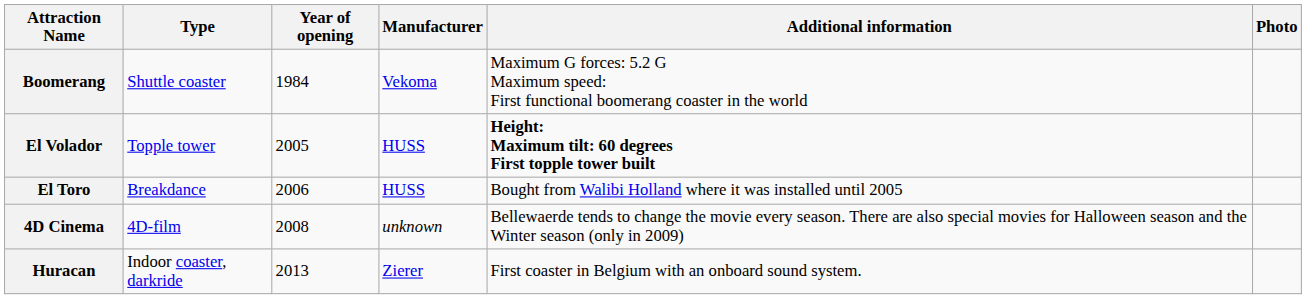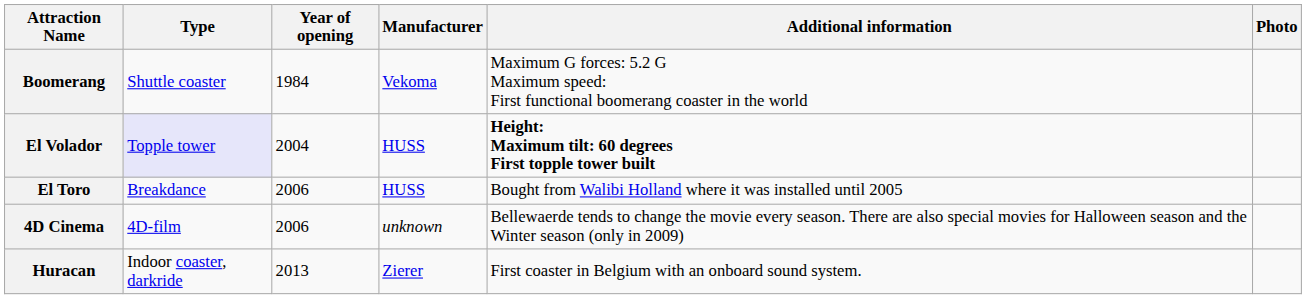El Volador | Type: no background -> lavender background
El Volador | Year of opening: 2005 -> 2004
4D Cinema | Year of opening: 2008 -> 2006
